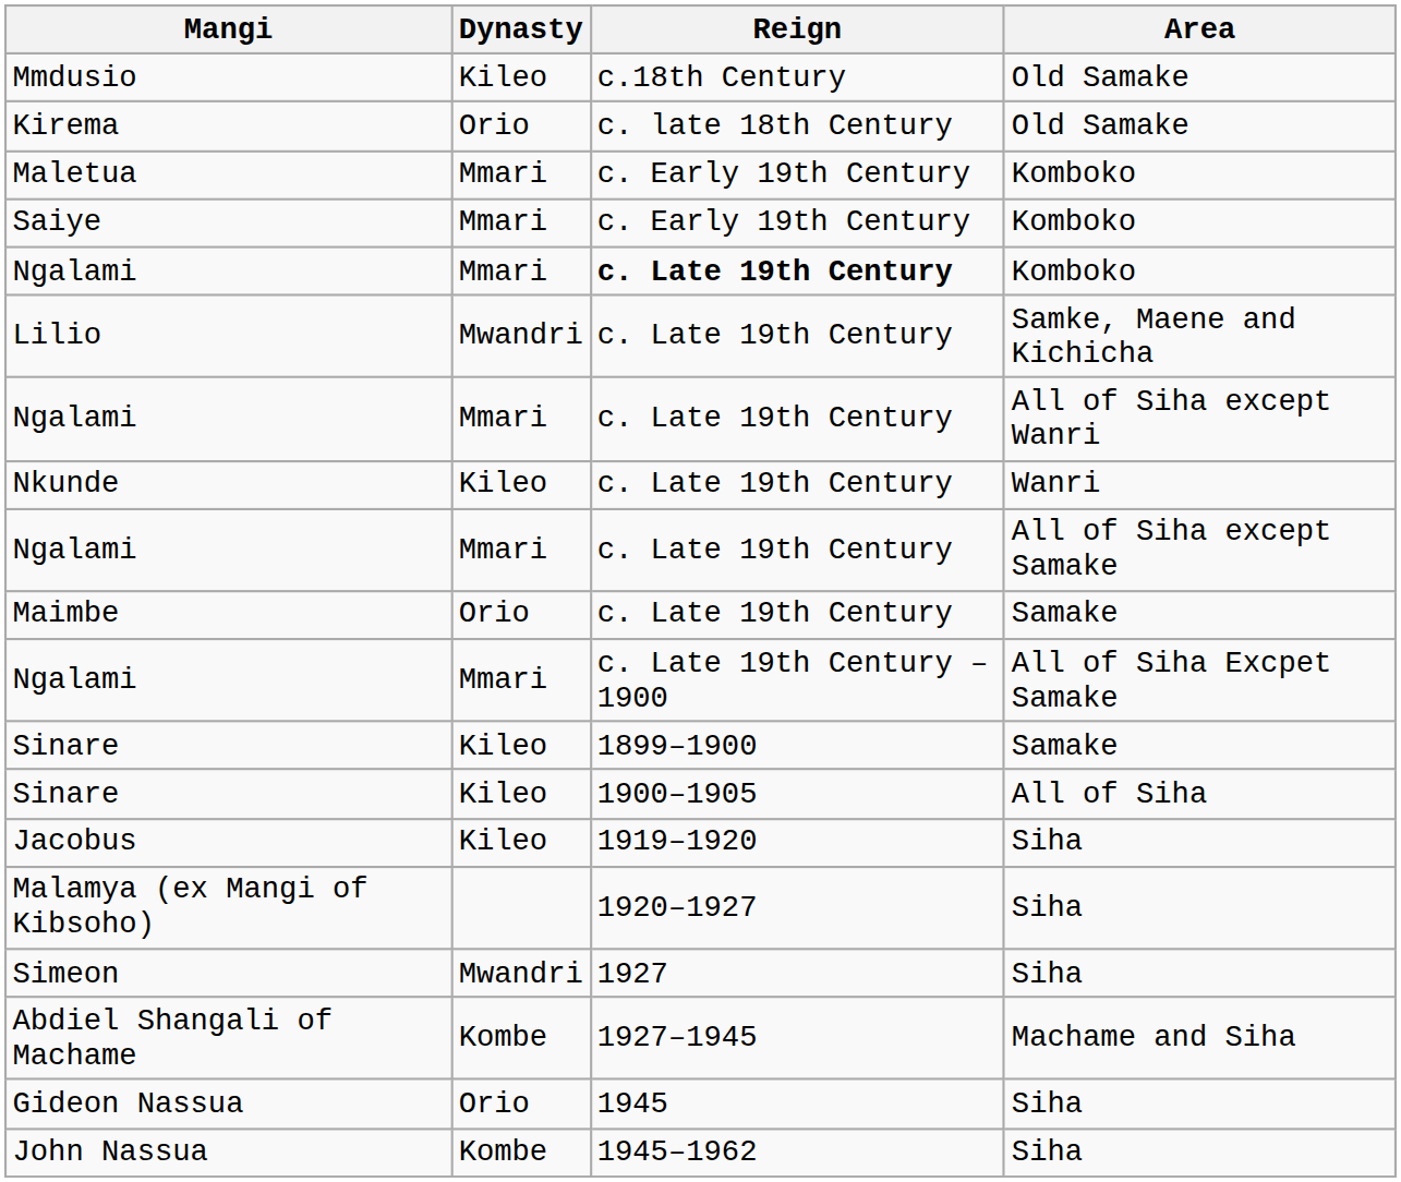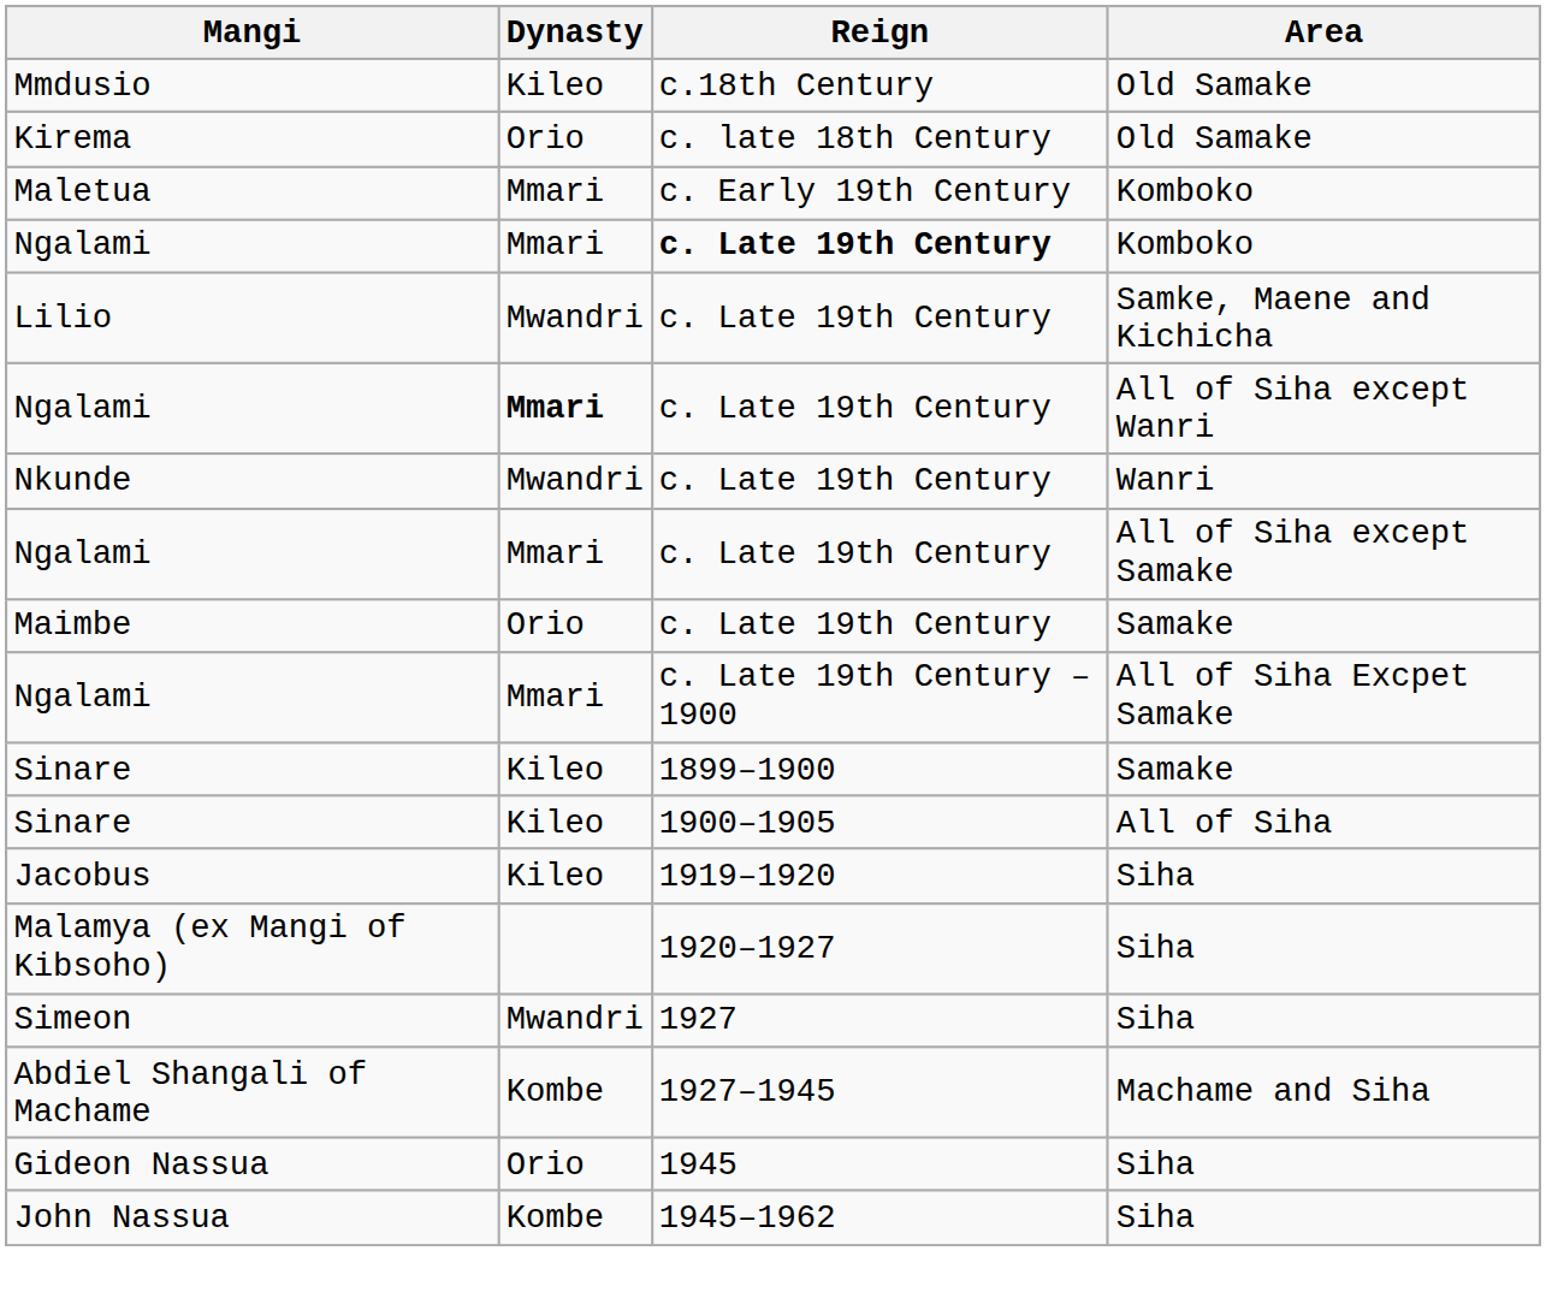- row: Saiye | Mmari | c. Early 19th Century | Komboko
Ngalami / All of Siha except Wanri | Dynasty: normal -> bold
Nkunde | Dynasty: Kileo -> Mwandri
